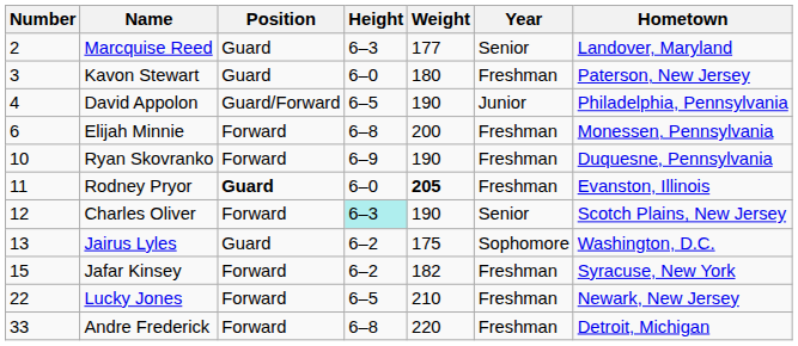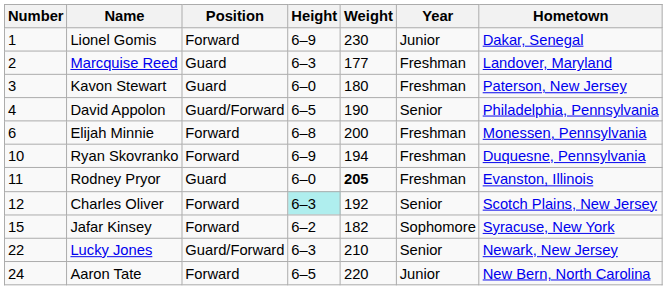+ row: 1 | Lionel Gomis | Forward | 6–9 | 230 | Junior | Dakar, Senegal
Marcquise Reed | Year: Senior -> Freshman
David Appolon | Year: Junior -> Senior
Ryan Skovranko | Weight: 190 -> 194
Rodney Pryor | Position: bold -> normal
Charles Oliver | Weight: 190 -> 192
- row: 13 | Jairus Lyles | Guard | 6–2 | 175 | Sophomore | Washington, D.C.
Jafar Kinsey | Year: Freshman -> Sophomore
Lucky Jones | Position: Forward -> Guard/Forward
Lucky Jones | Height: 6–5 -> 6–3
Lucky Jones | Year: Freshman -> Senior
+ row: 24 | Aaron Tate | Forward | 6–5 | 220 | Junior | New Bern, North Carolina
- row: 33 | Andre Frederick | Forward | 6–8 | 220 | Freshman | Detroit, Michigan
